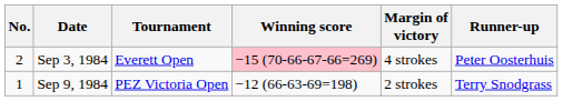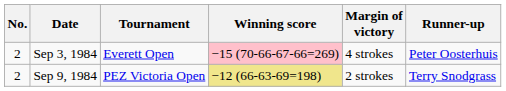Sep 9, 1984 | No.: 1 -> 2
Sep 9, 1984 | Winning score: no background -> khaki background
